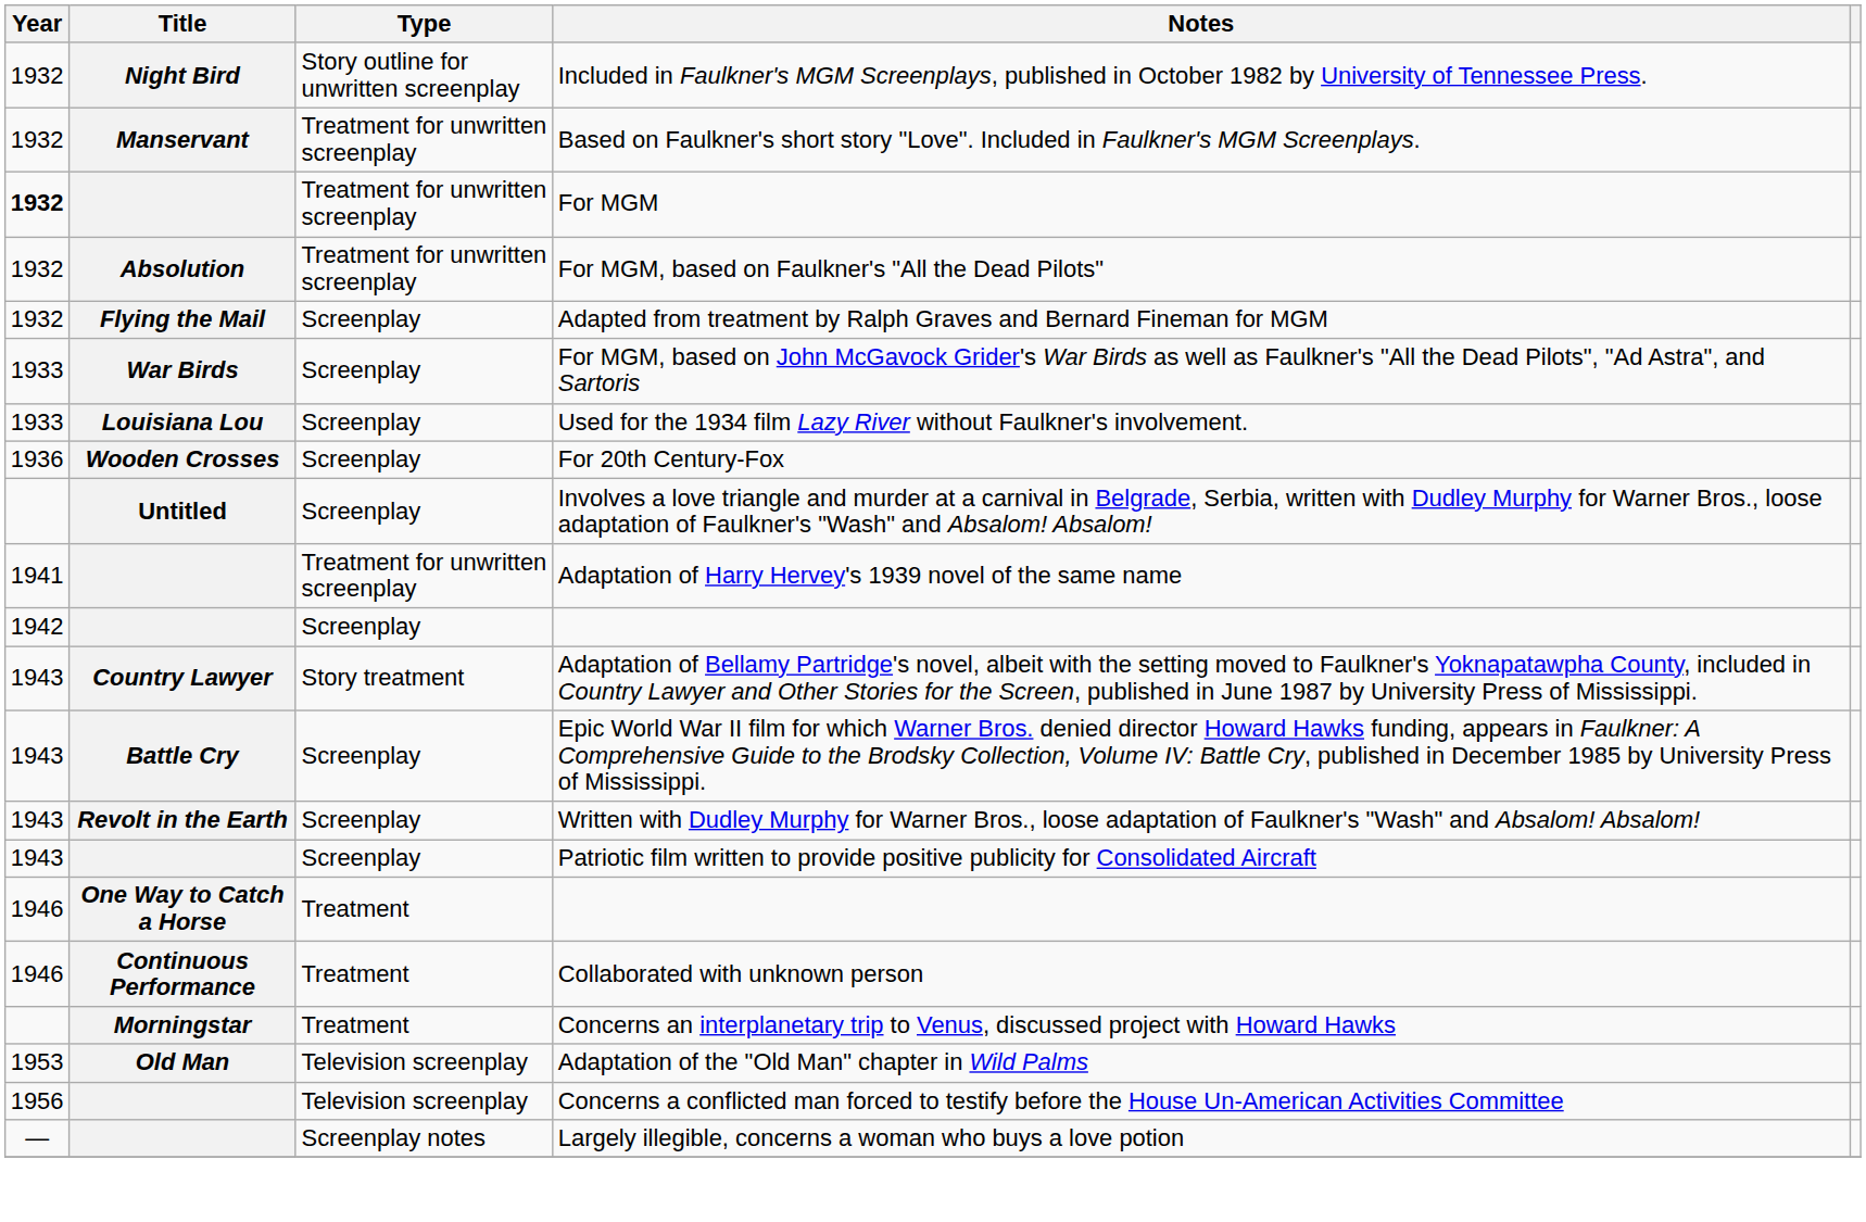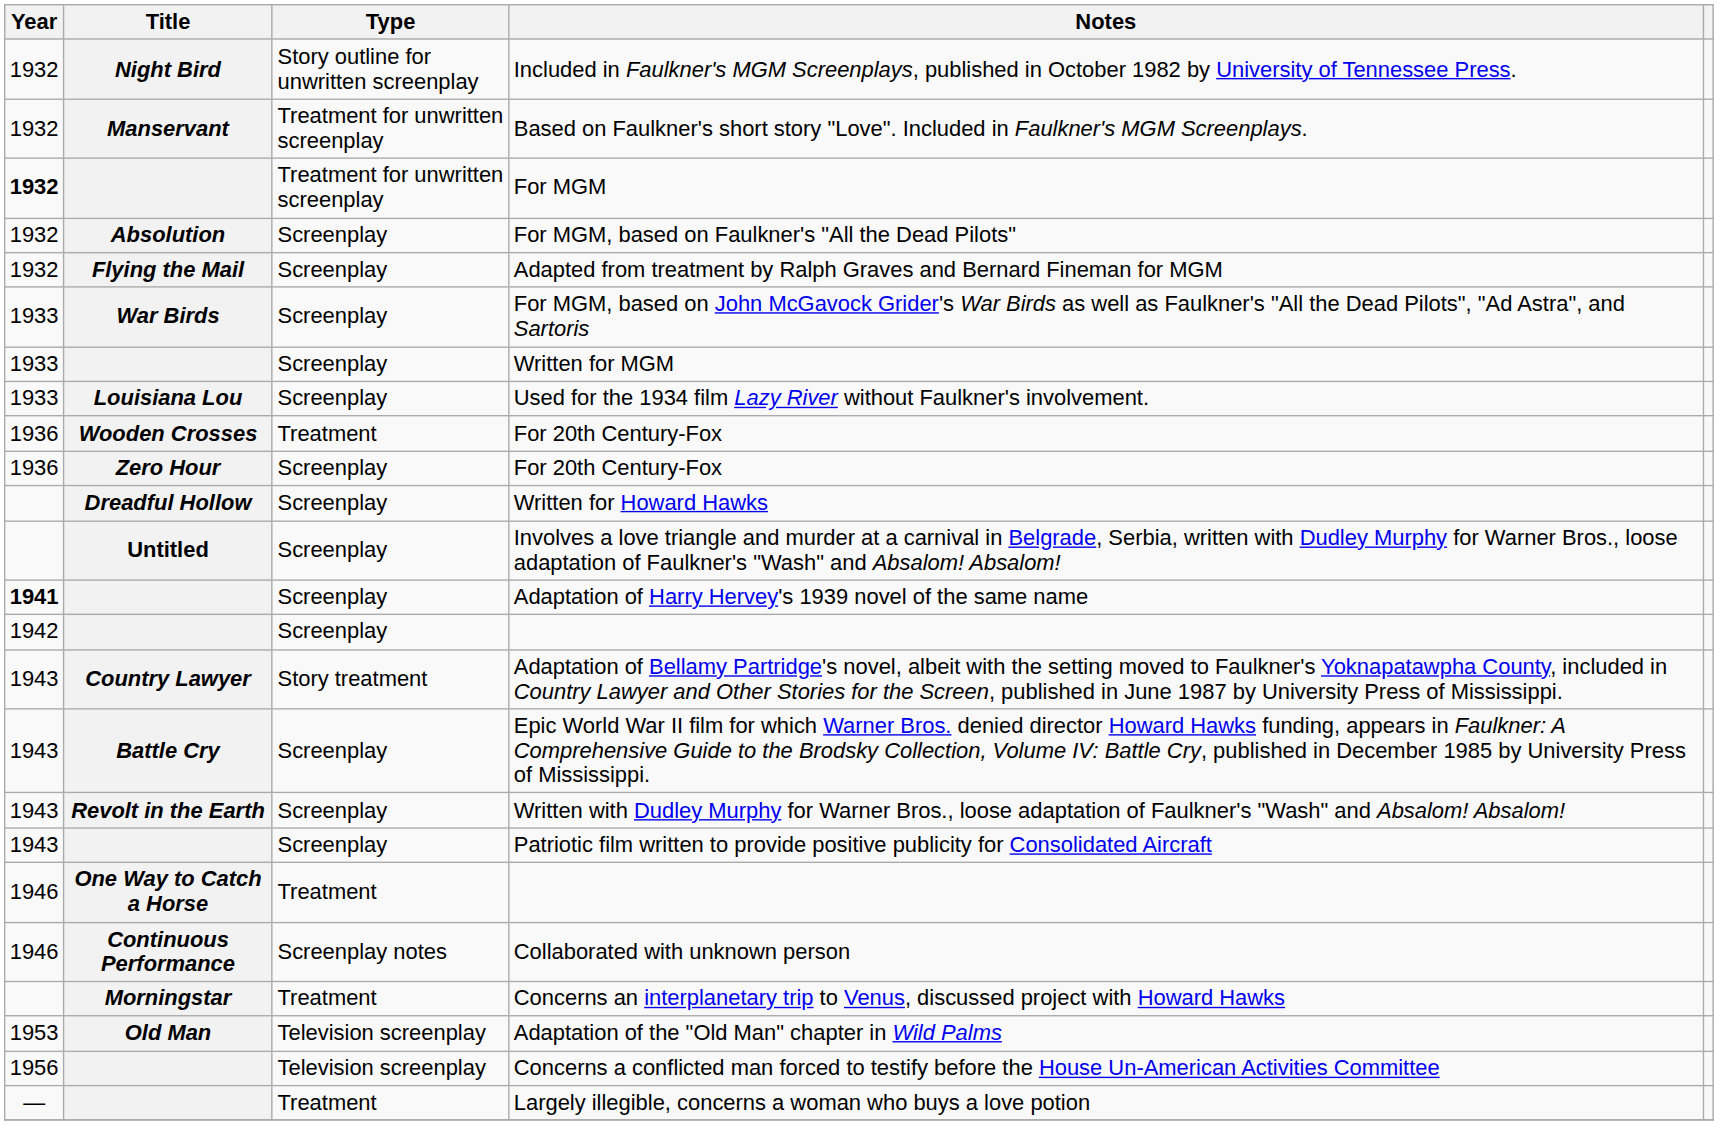For MGM, based on Faulkner's "All the Dead Pilots" | Type: Treatment for unwritten screenplay -> Screenplay
+ row: 1933 | Screenplay | Written for MGM
Wooden Crosses / For 20th Century-Fox | Type: Screenplay -> Treatment
+ row: 1936 | Zero Hour | Screenplay | For 20th Century-Fox
+ row: Dreadful Hollow | Screenplay | Written for Howard Hawks
Adaptation of Harry Hervey's 1939 novel of the same name | Year: normal -> bold
Adaptation of Harry Hervey's 1939 novel of the same name | Type: Treatment for unwritten screenplay -> Screenplay
Collaborated with unknown person | Type: Treatment -> Screenplay notes
Largely illegible, concerns a woman who buys a love potion | Type: Screenplay notes -> Treatment
